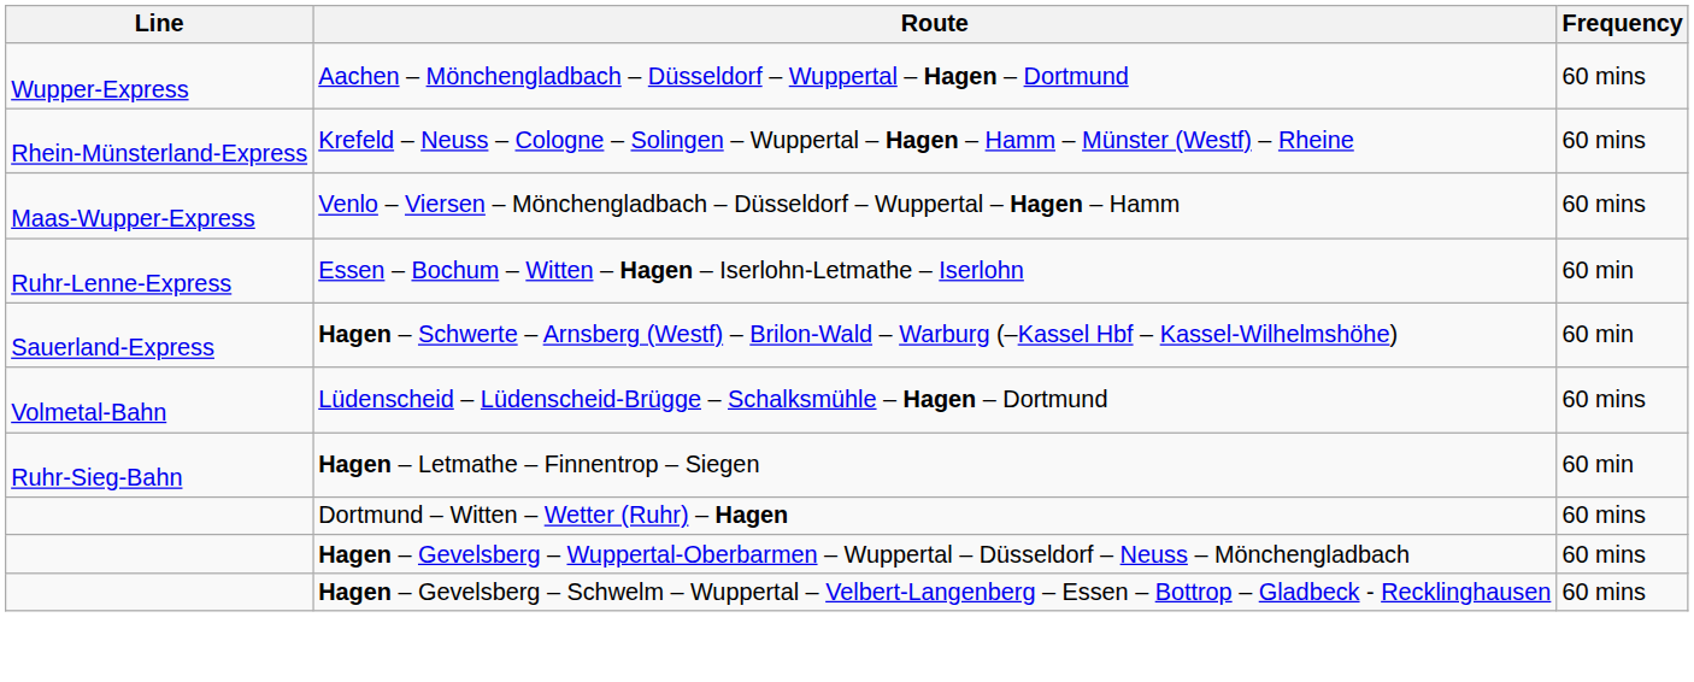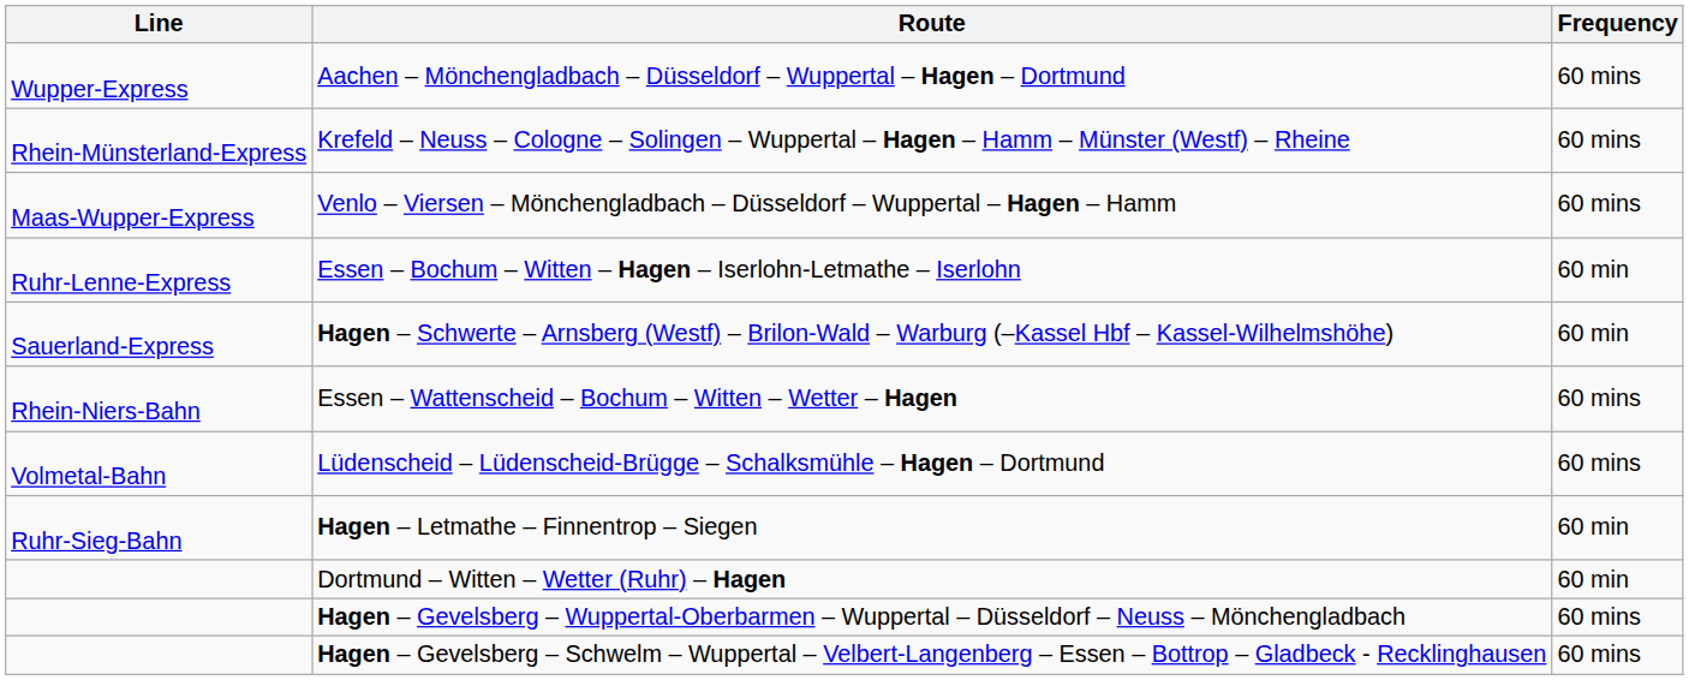+ row: Rhein-Niers-Bahn | Essen – Wattenscheid – Bochum – Witten – Wetter – Hagen | 60 mins
Dortmund – Witten – Wetter (Ruhr) – Hagen | Frequency: 60 mins -> 60 min
